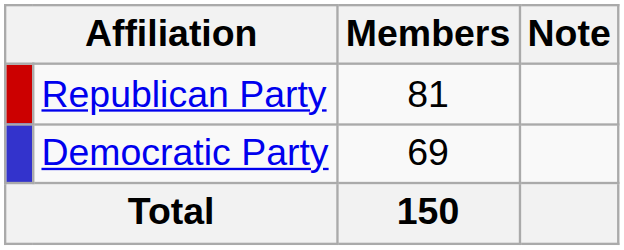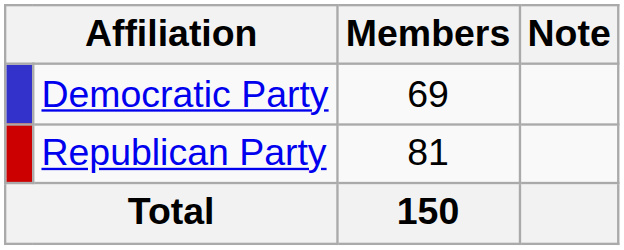rows swapped: Republican Party <-> Democratic Party
